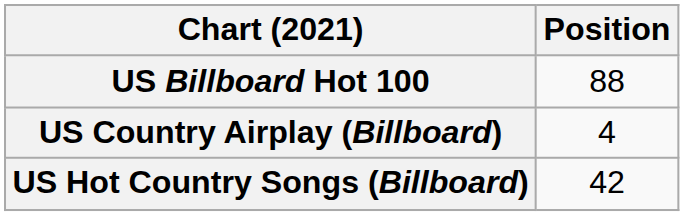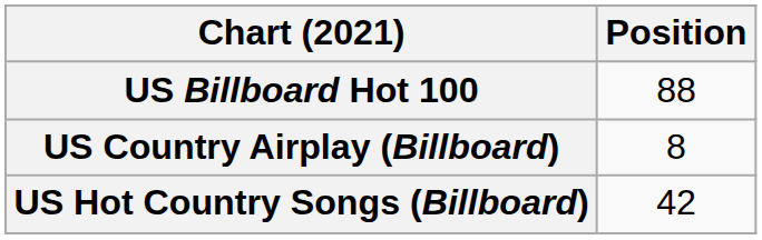US Country Airplay (Billboard) | Position: 4 -> 8
